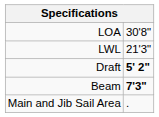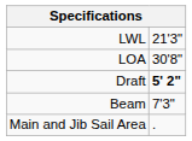rows swapped: LOA <-> LWL
Beam | column 2: bold -> normal
